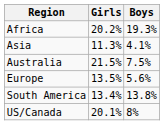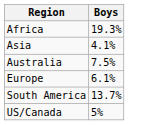- column: Girls | 20.2% | 11.3% | 21.5% | 13.5% | 13.4% | 20.1%
Europe | Boys: 5.6% -> 6.1%
South America | Boys: 13.8% -> 13.7%
US/Canada | Boys: 8% -> 5%
